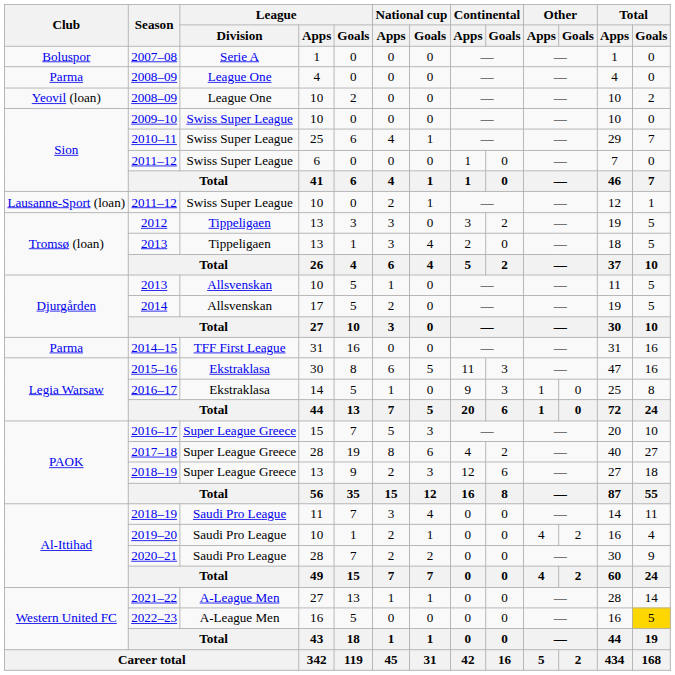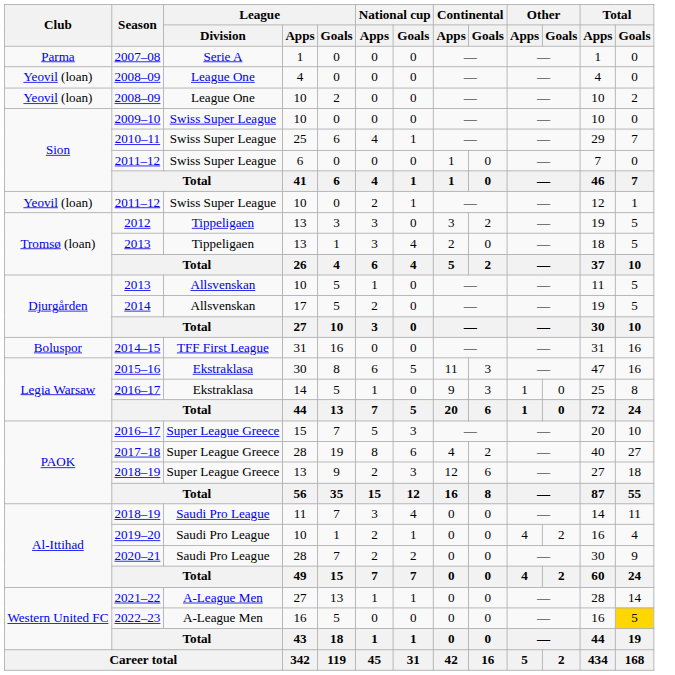2007–08 | Club: Boluspor -> Parma
2008–09 / 4 | Club: Parma -> Yeovil (loan)
2011–12 / 10 | Club: Lausanne-Sport (loan) -> Yeovil (loan)
2014–15 | Club: Parma -> Boluspor
